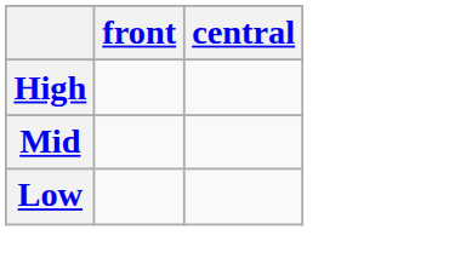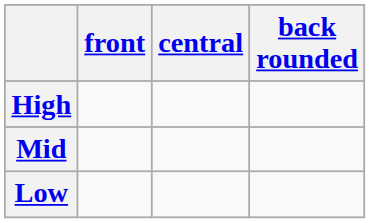+ column: back rounded
